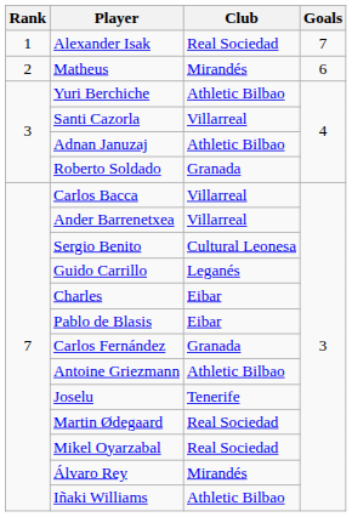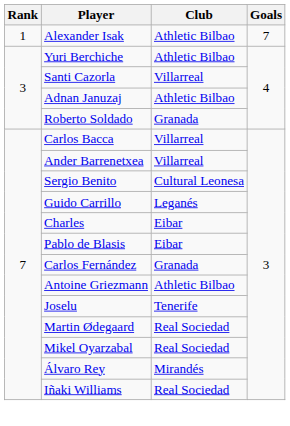Alexander Isak | Club: Real Sociedad -> Athletic Bilbao
- row: 2 | Matheus | Mirandés | 6
Iñaki Williams | Club: Athletic Bilbao -> Real Sociedad
